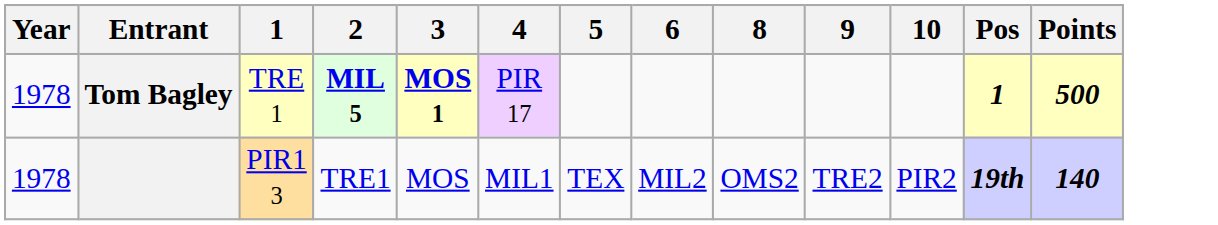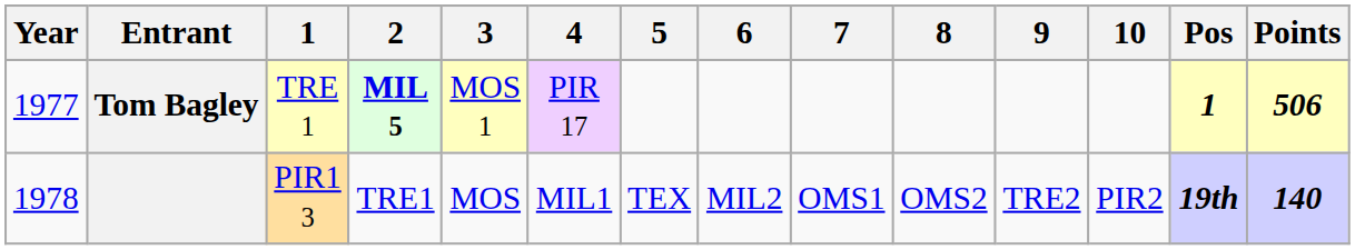+ column: 7 | OMS1
Tom Bagley | Year: 1978 -> 1977
Tom Bagley | 3: bold -> normal
Tom Bagley | Points: 500 -> 506
